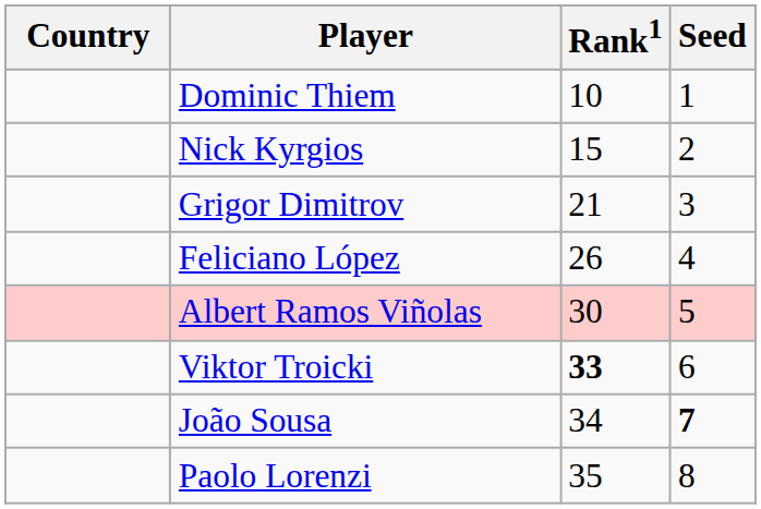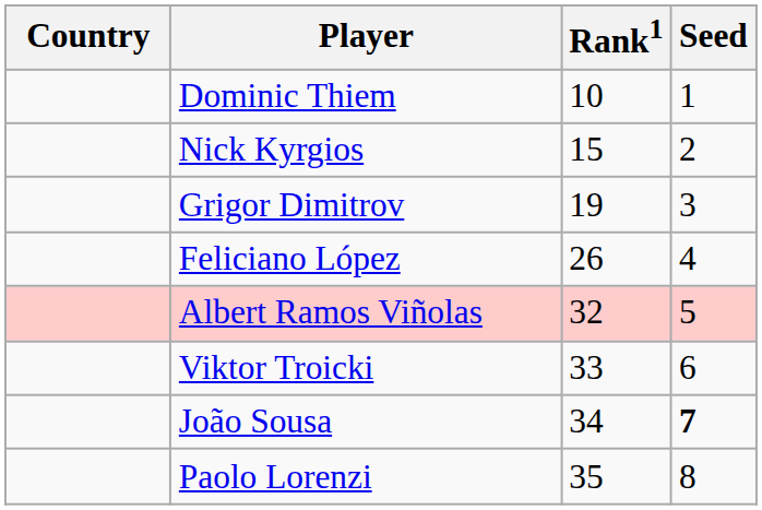Grigor Dimitrov | Rank1: 21 -> 19
Albert Ramos Viñolas | Rank1: 30 -> 32
Viktor Troicki | Rank1: bold -> normal
